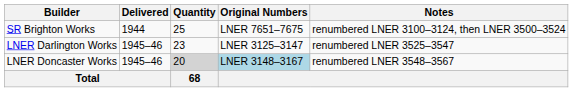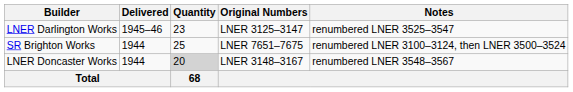rows swapped: SR Brighton Works <-> LNER Darlington Works
LNER Doncaster Works | Delivered: 1945–46 -> 1944
LNER Doncaster Works | Original Numbers: lightblue background -> no background
